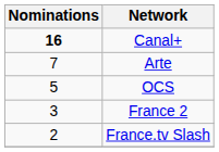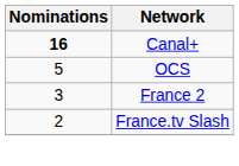- row: 7 | Arte
